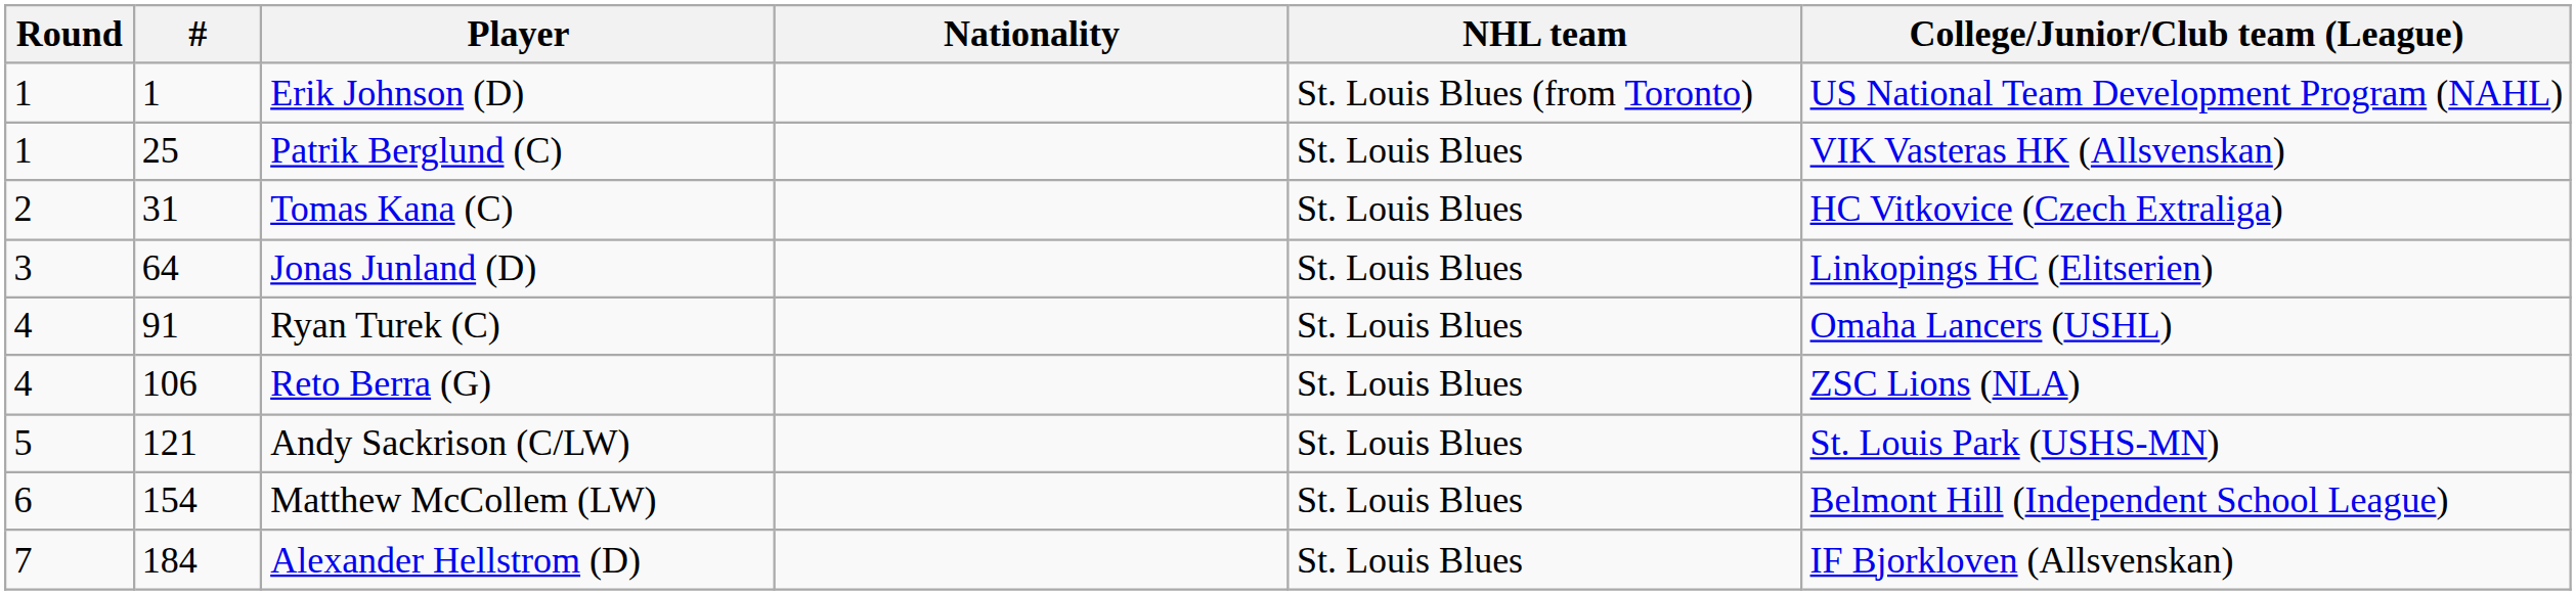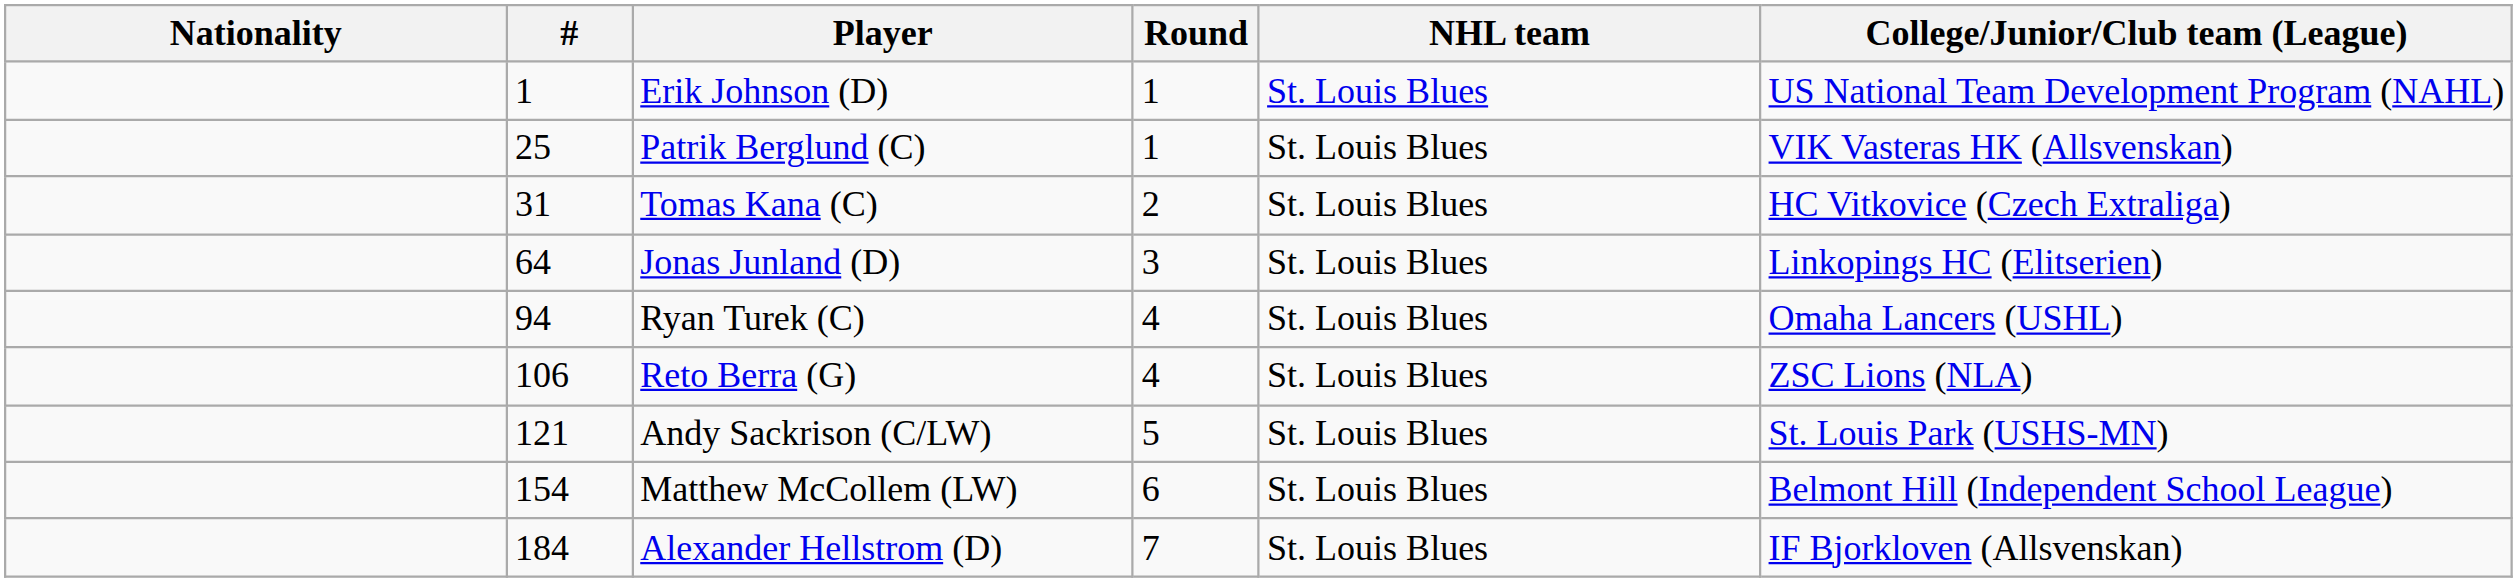columns swapped: Round <-> Nationality
Erik Johnson (D) | NHL team: St. Louis Blues (from Toronto) -> St. Louis Blues
Ryan Turek (C) | #: 91 -> 94
